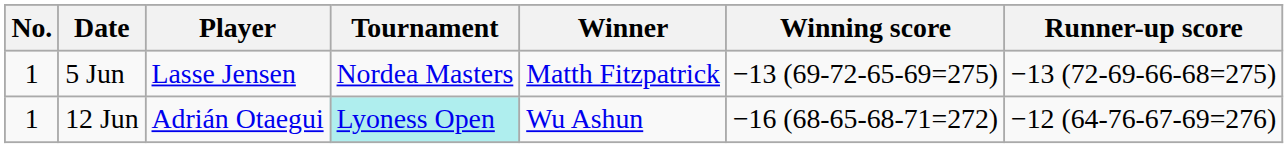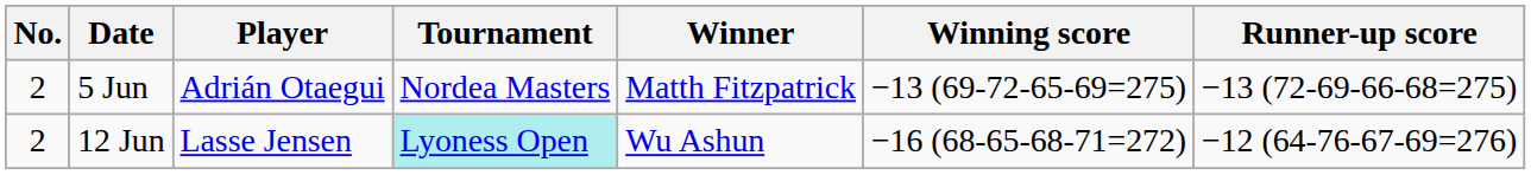5 Jun | No.: 1 -> 2
5 Jun | Player: Lasse Jensen -> Adrián Otaegui
12 Jun | No.: 1 -> 2
12 Jun | Player: Adrián Otaegui -> Lasse Jensen
